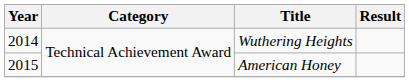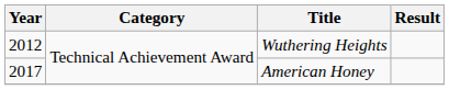Wuthering Heights | Year: 2014 -> 2012
American Honey | Year: 2015 -> 2017
